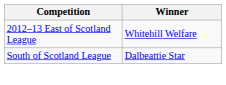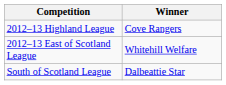+ row: 2012–13 Highland League | Cove Rangers
